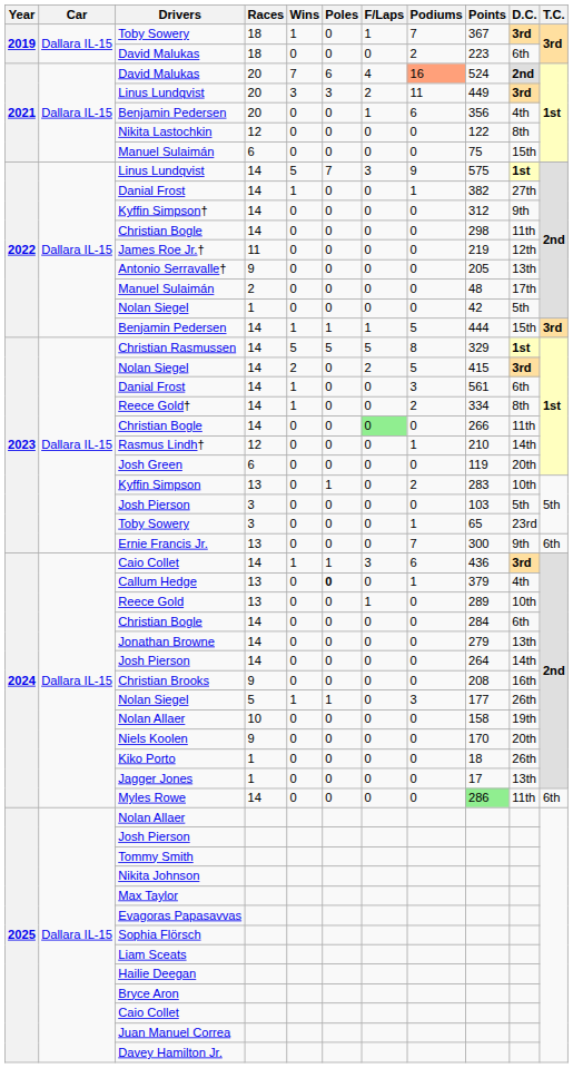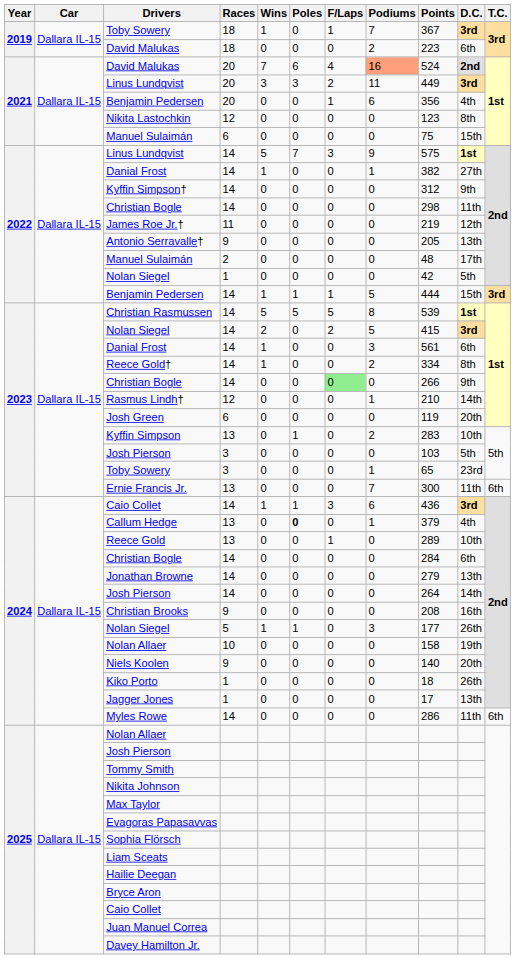Nikita Lastochkin | Points: 122 -> 123
Christian Rasmussen | Points: 329 -> 539
2023 / Christian Bogle | D.C.: 11th -> 9th
Ernie Francis Jr. | D.C.: 9th -> 11th
Niels Koolen | Points: 170 -> 140
Myles Rowe | Points: lightgreen background -> no background
